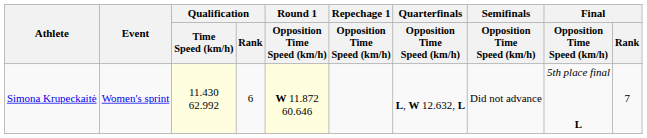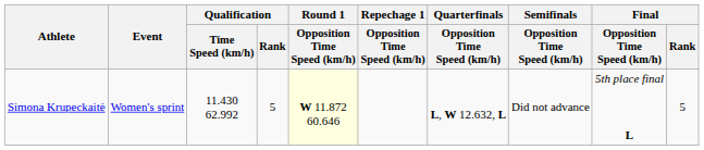Simona Krupeckaitė | Qualification / Time Speed (km/h): lightyellow background -> no background
Simona Krupeckaitė | Qualification / Rank: 6 -> 5
Simona Krupeckaitė | Final / Rank: 7 -> 5
